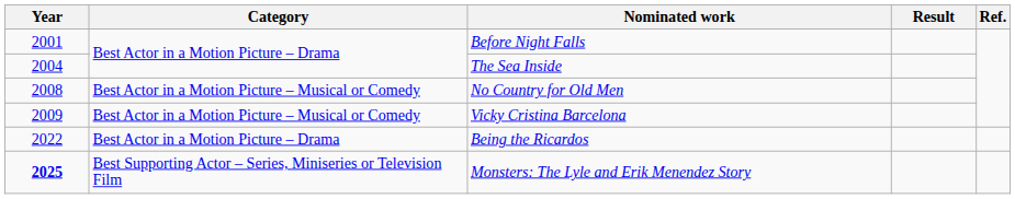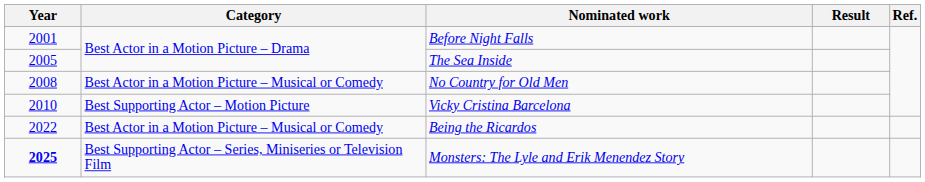The Sea Inside | Year: 2004 -> 2005
Vicky Cristina Barcelona | Year: 2009 -> 2010
Vicky Cristina Barcelona | Category: Best Actor in a Motion Picture – Musical or Comedy -> Best Supporting Actor – Motion Picture
Being the Ricardos | Category: Best Actor in a Motion Picture – Drama -> Best Actor in a Motion Picture – Musical or Comedy
